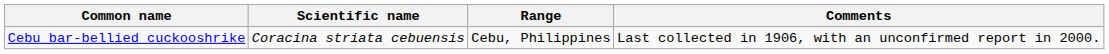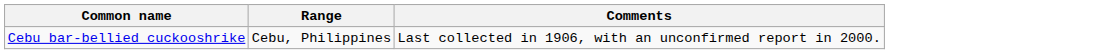- column: Scientific name | Coracina striata cebuensis
